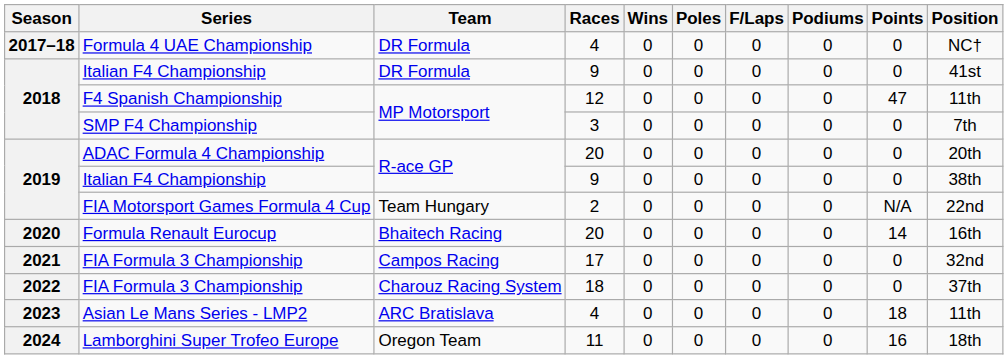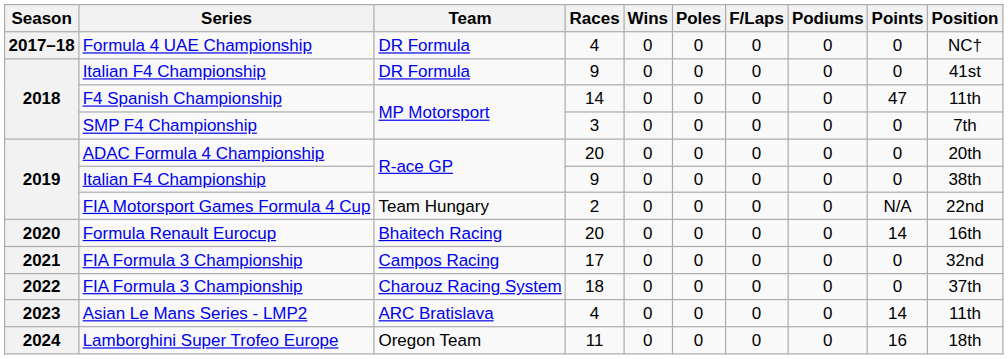F4 Spanish Championship | Races: 12 -> 14
Asian Le Mans Series - LMP2 | Points: 18 -> 14
